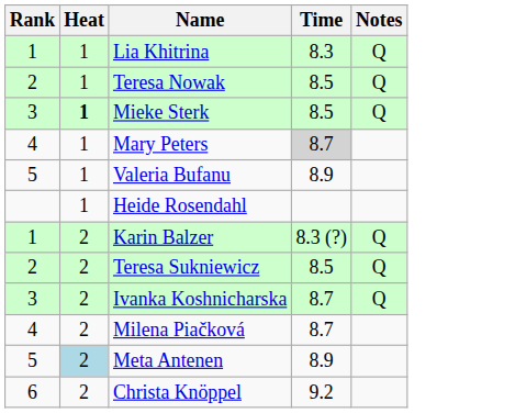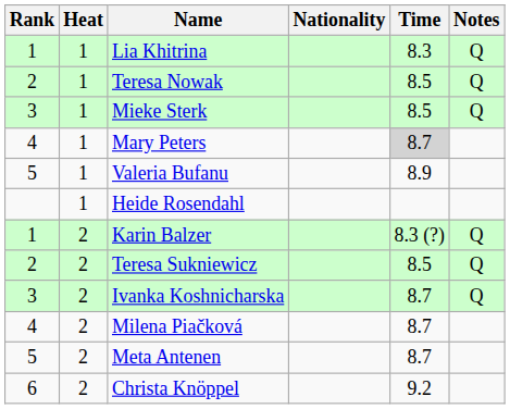+ column: Nationality
Mieke Sterk | Heat: bold -> normal
Meta Antenen | Heat: lightblue background -> no background
Meta Antenen | Time: 8.9 -> 8.7
